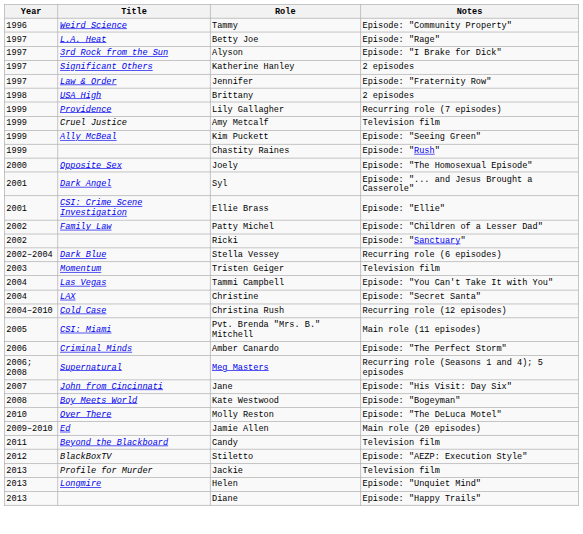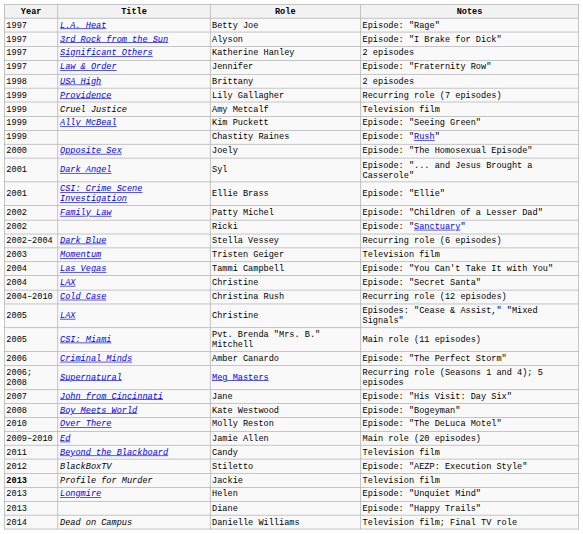- row: 1996 | Weird Science | Tammy | Episode: "Community Property"
+ row: 2005 | LAX | Christine | Episodes: "Cease & Assist," "Mixed Signals"
Jackie | Year: normal -> bold
+ row: 2014 | Dead on Campus | Danielle Williams | Television film; Final TV role
